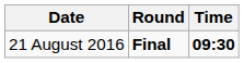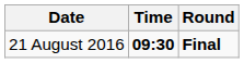columns swapped: Time <-> Round
